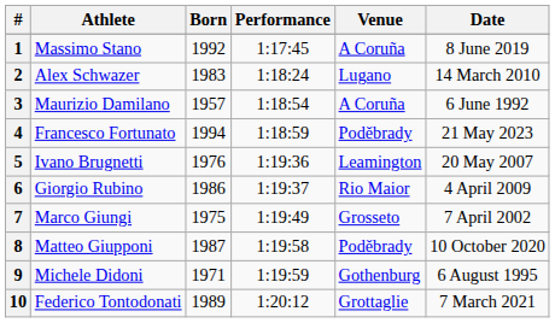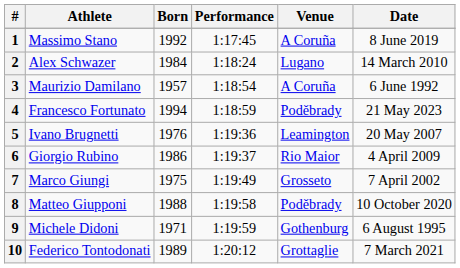2 | Born: 1983 -> 1984
8 | Born: 1987 -> 1988
